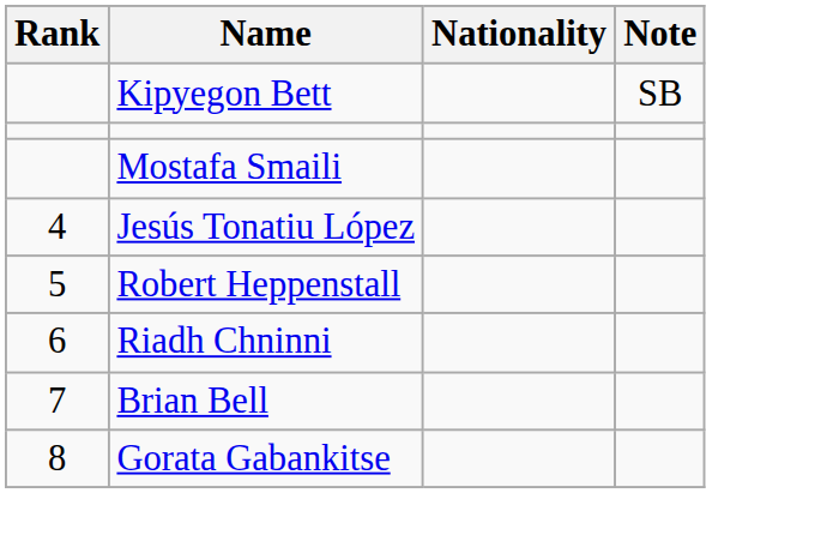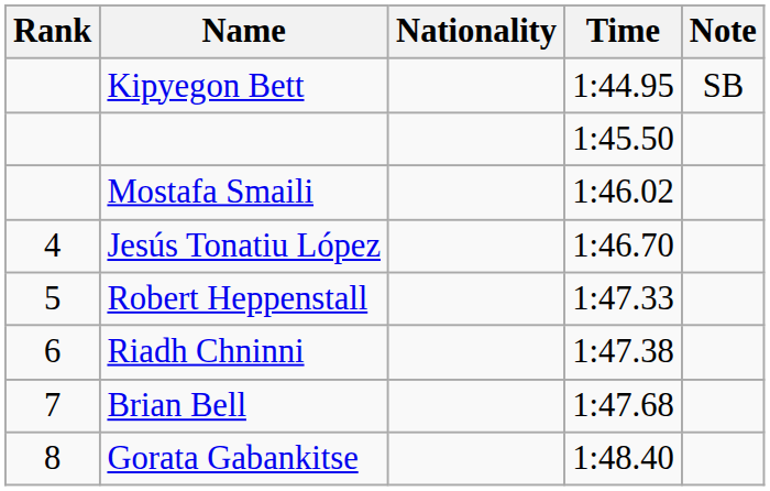+ column: Time | 1:44.95 | 1:45.50 | 1:46.02 | 1:46.70 | 1:47.33 | 1:47.38 | 1:47.68 | 1:48.40
